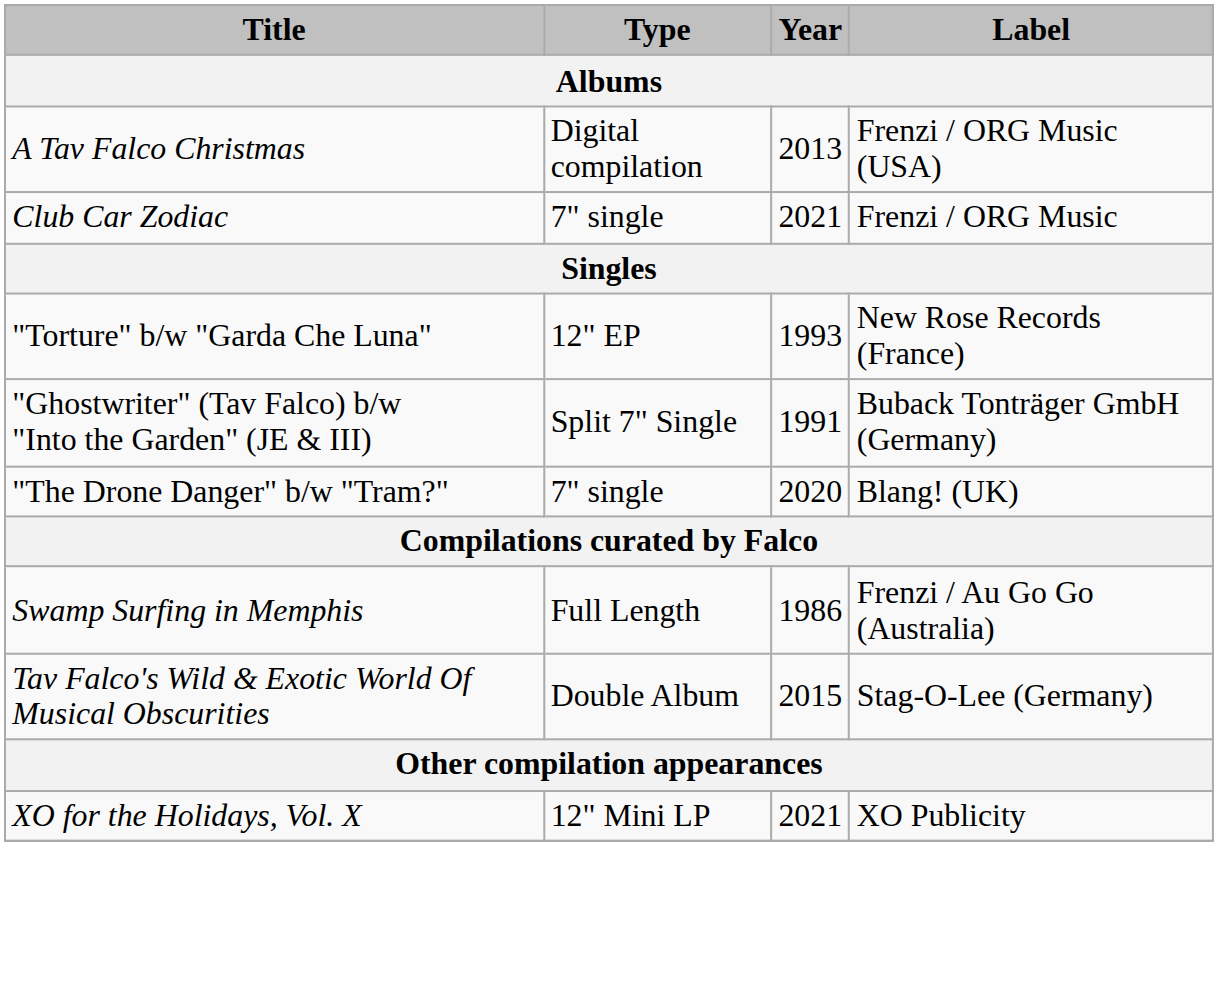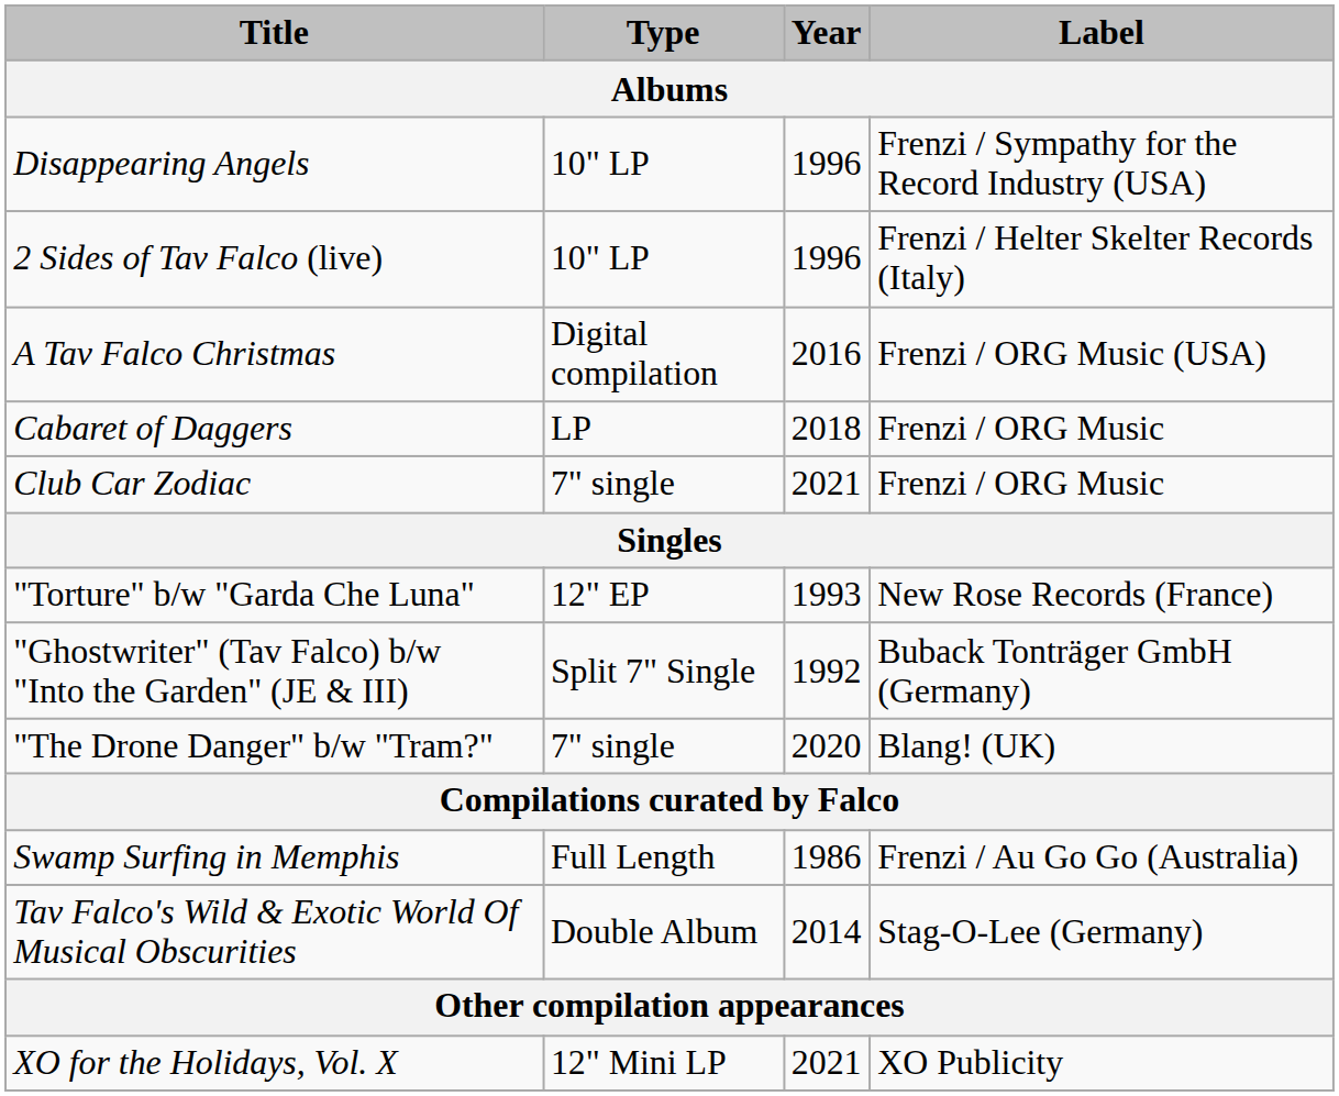+ row: Disappearing Angels | 10" LP | 1996 | Frenzi / Sympathy for the Record Industry (USA)
+ row: 2 Sides of Tav Falco (live) | 10" LP | 1996 | Frenzi / Helter Skelter Records (Italy)
A Tav Falco Christmas | Year: 2013 -> 2016
+ row: Cabaret of Daggers | LP | 2018 | Frenzi / ORG Music
"Ghostwriter" (Tav Falco) b/w "Into the Garden" (JE & III) | Year: 1991 -> 1992
Tav Falco's Wild & Exotic World Of Musical Obscurities | Year: 2015 -> 2014
